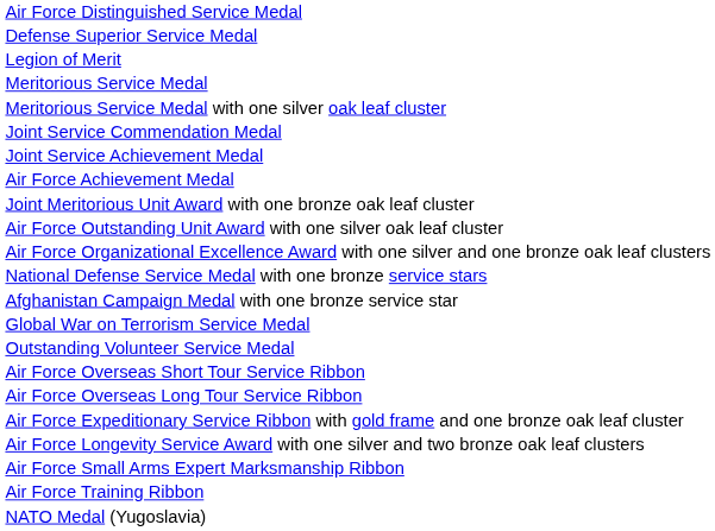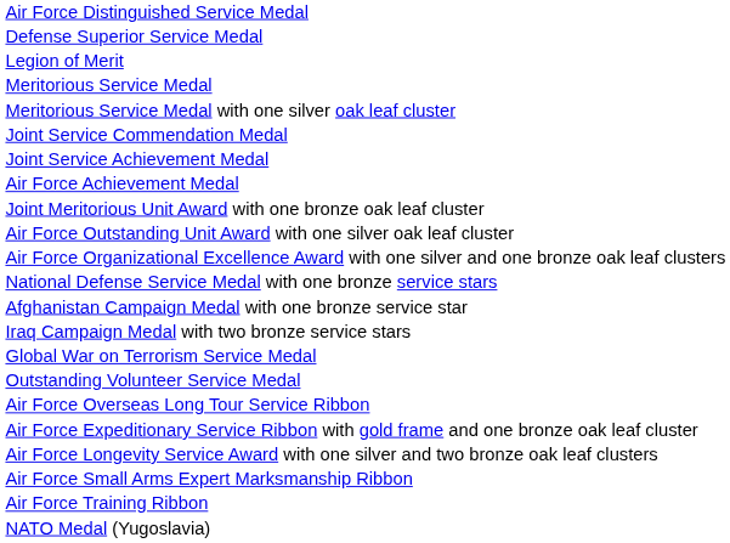+ row: Iraq Campaign Medal with two bronze service stars
- row: Air Force Overseas Short Tour Service Ribbon
